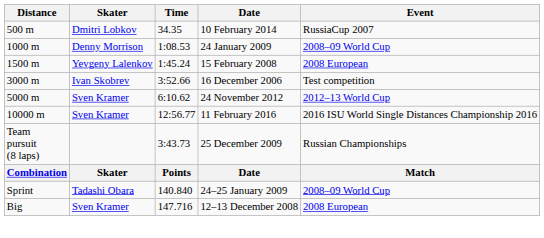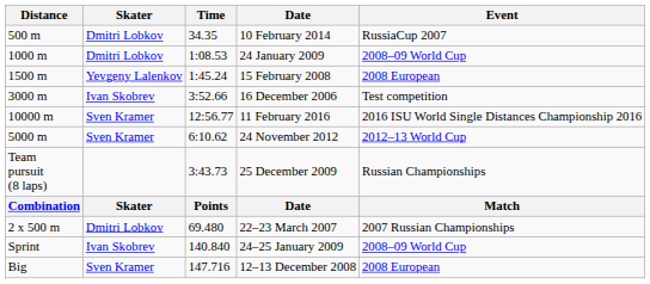24 January 2009 | Skater: Denny Morrison -> Dmitri Lobkov
rows swapped: 24 November 2012 <-> 11 February 2016
+ row: 2 x 500 m | Dmitri Lobkov | 69.480 | 22–23 March 2007 | 2007 Russian Championships
24–25 January 2009 | Skater: Tadashi Obara -> Ivan Skobrev
